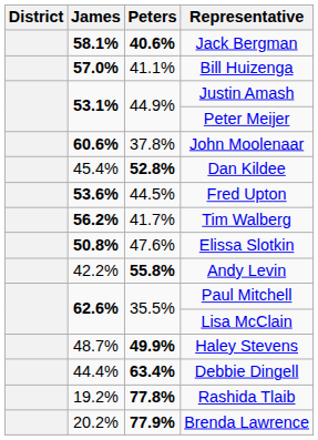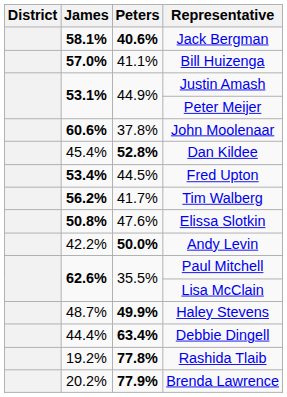Fred Upton | James: 53.6% -> 53.4%
Andy Levin | Peters: 55.8% -> 50.0%
